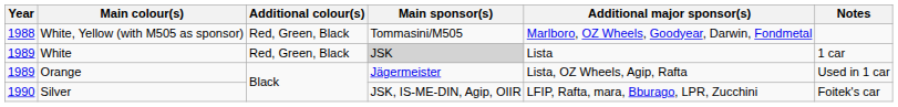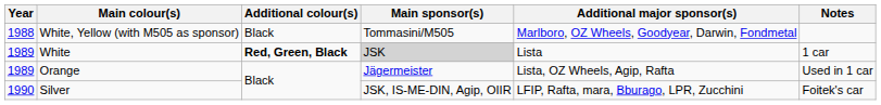White, Yellow (with M505 as sponsor) | Additional colour(s): Red, Green, Black -> Black
White | Additional colour(s): normal -> bold
